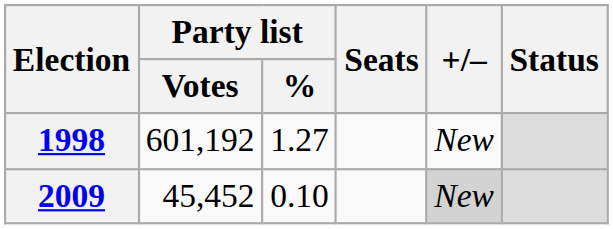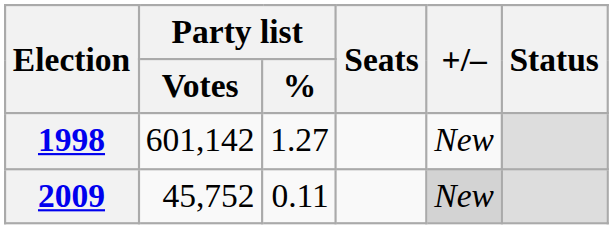1998 | Party list / Votes: 601,192 -> 601,142
2009 | Party list / Votes: 45,452 -> 45,752
2009 | Party list / %: 0.10 -> 0.11
